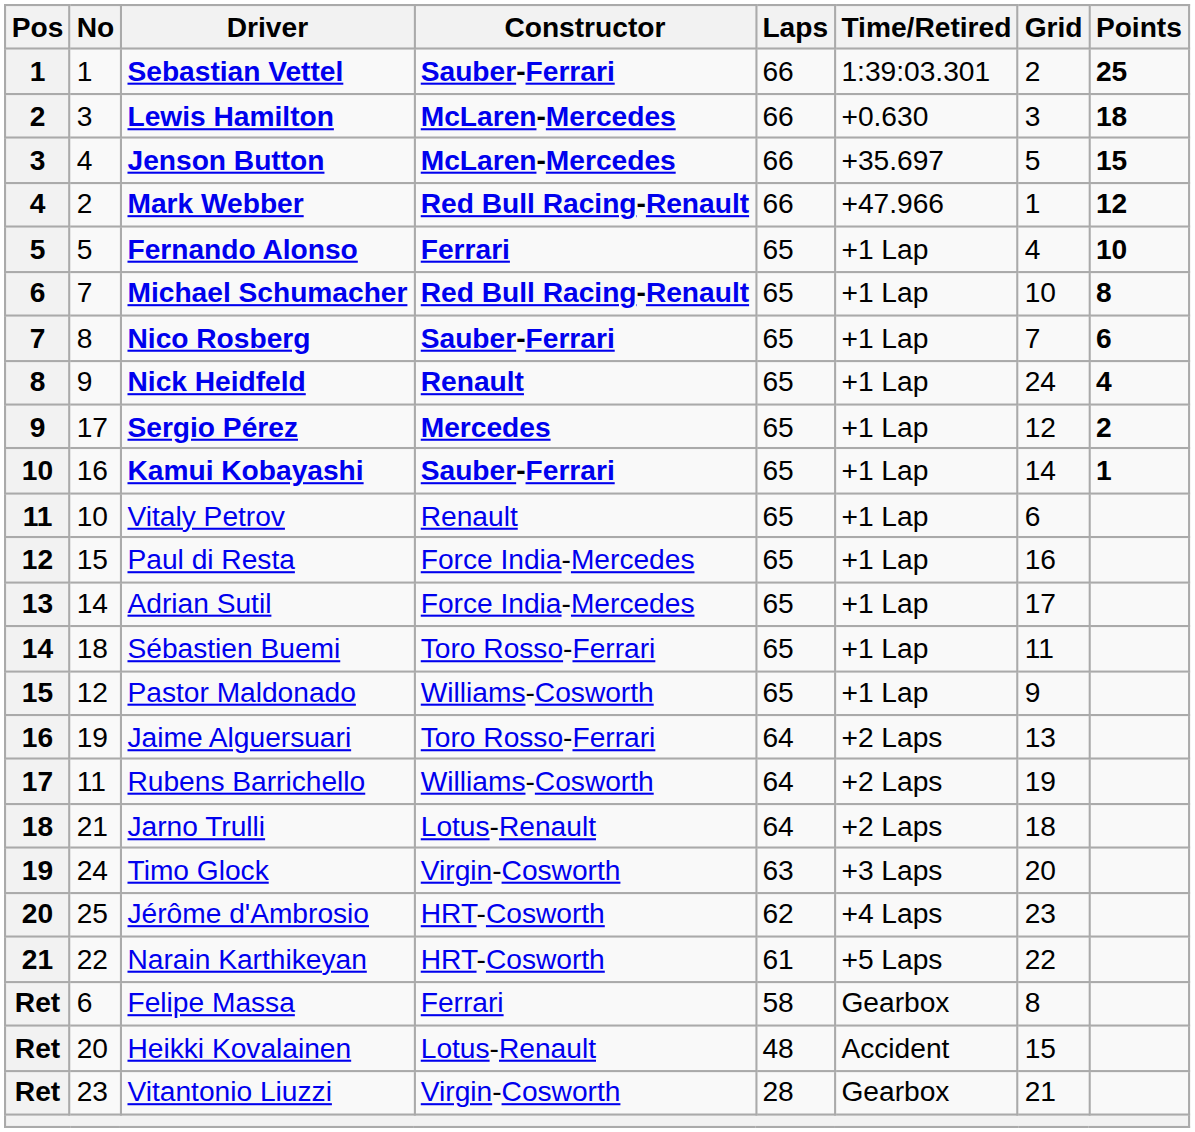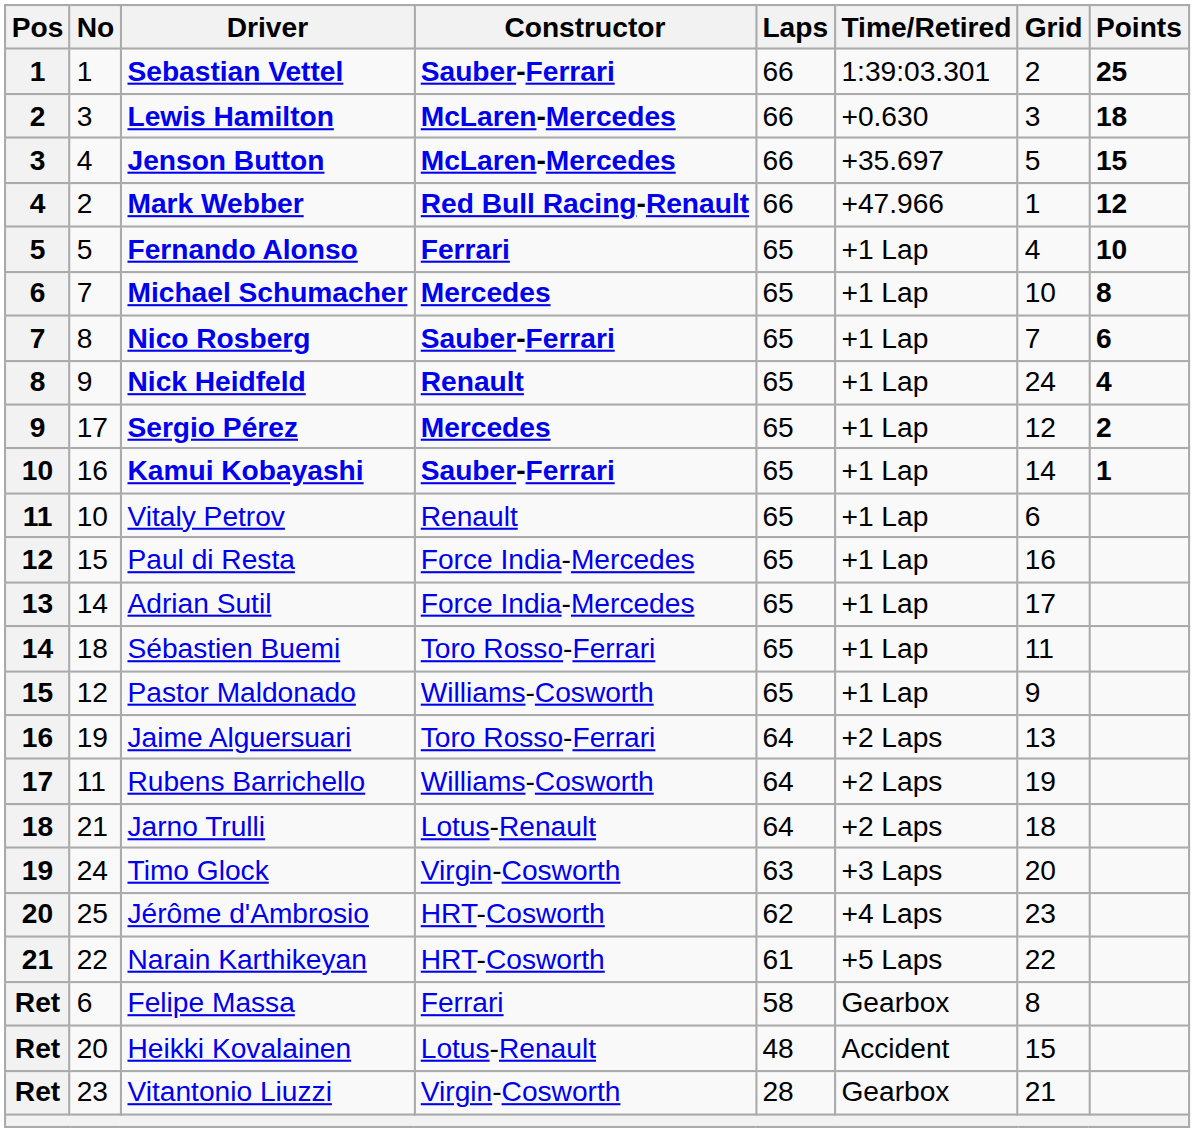Michael Schumacher | Constructor: Red Bull Racing-Renault -> Mercedes
